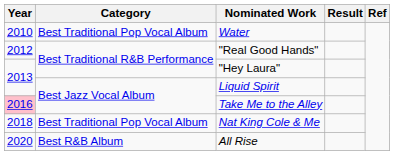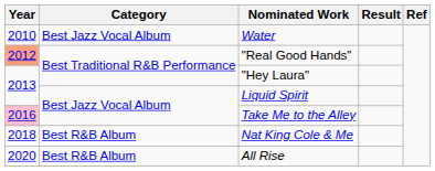Water | Category: Best Traditional Pop Vocal Album -> Best Jazz Vocal Album
"Real Good Hands" | Year: no background -> lightsalmon background
Nat King Cole & Me | Category: Best Traditional Pop Vocal Album -> Best R&B Album
